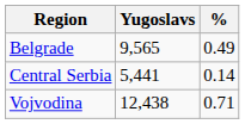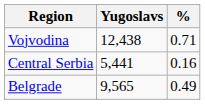rows swapped: Vojvodina <-> Belgrade
Central Serbia | %: 0.14 -> 0.16
